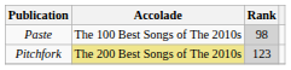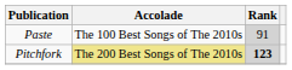Paste | Rank: 98 -> 91
Pitchfork | Rank: normal -> bold
